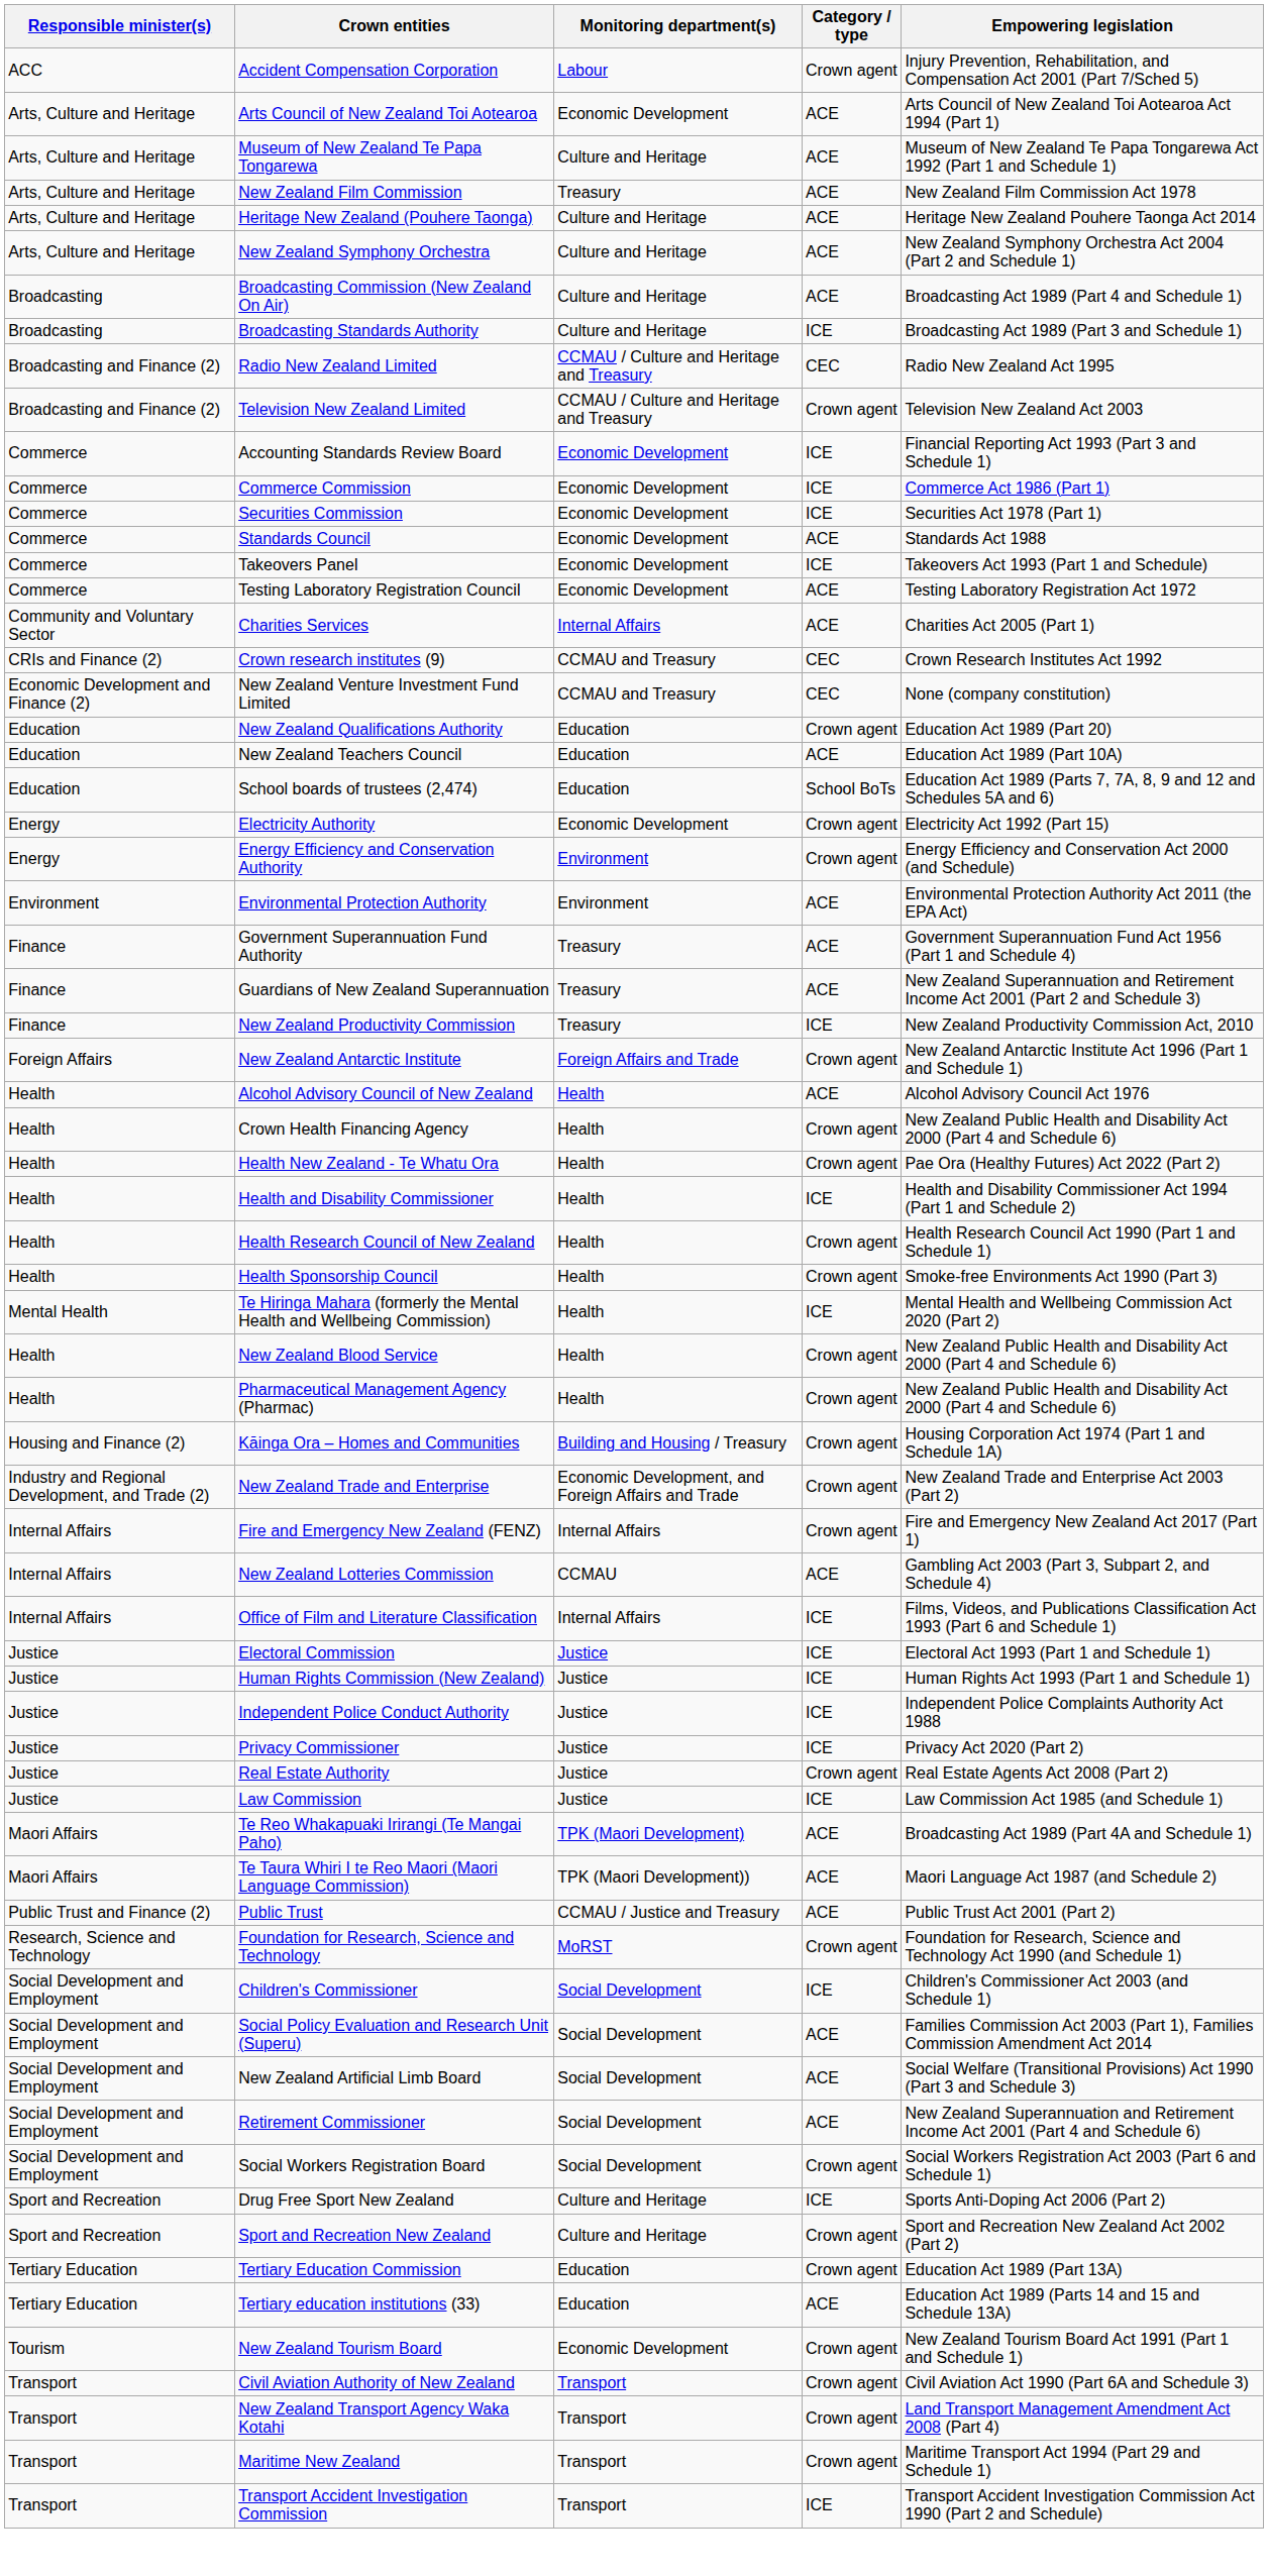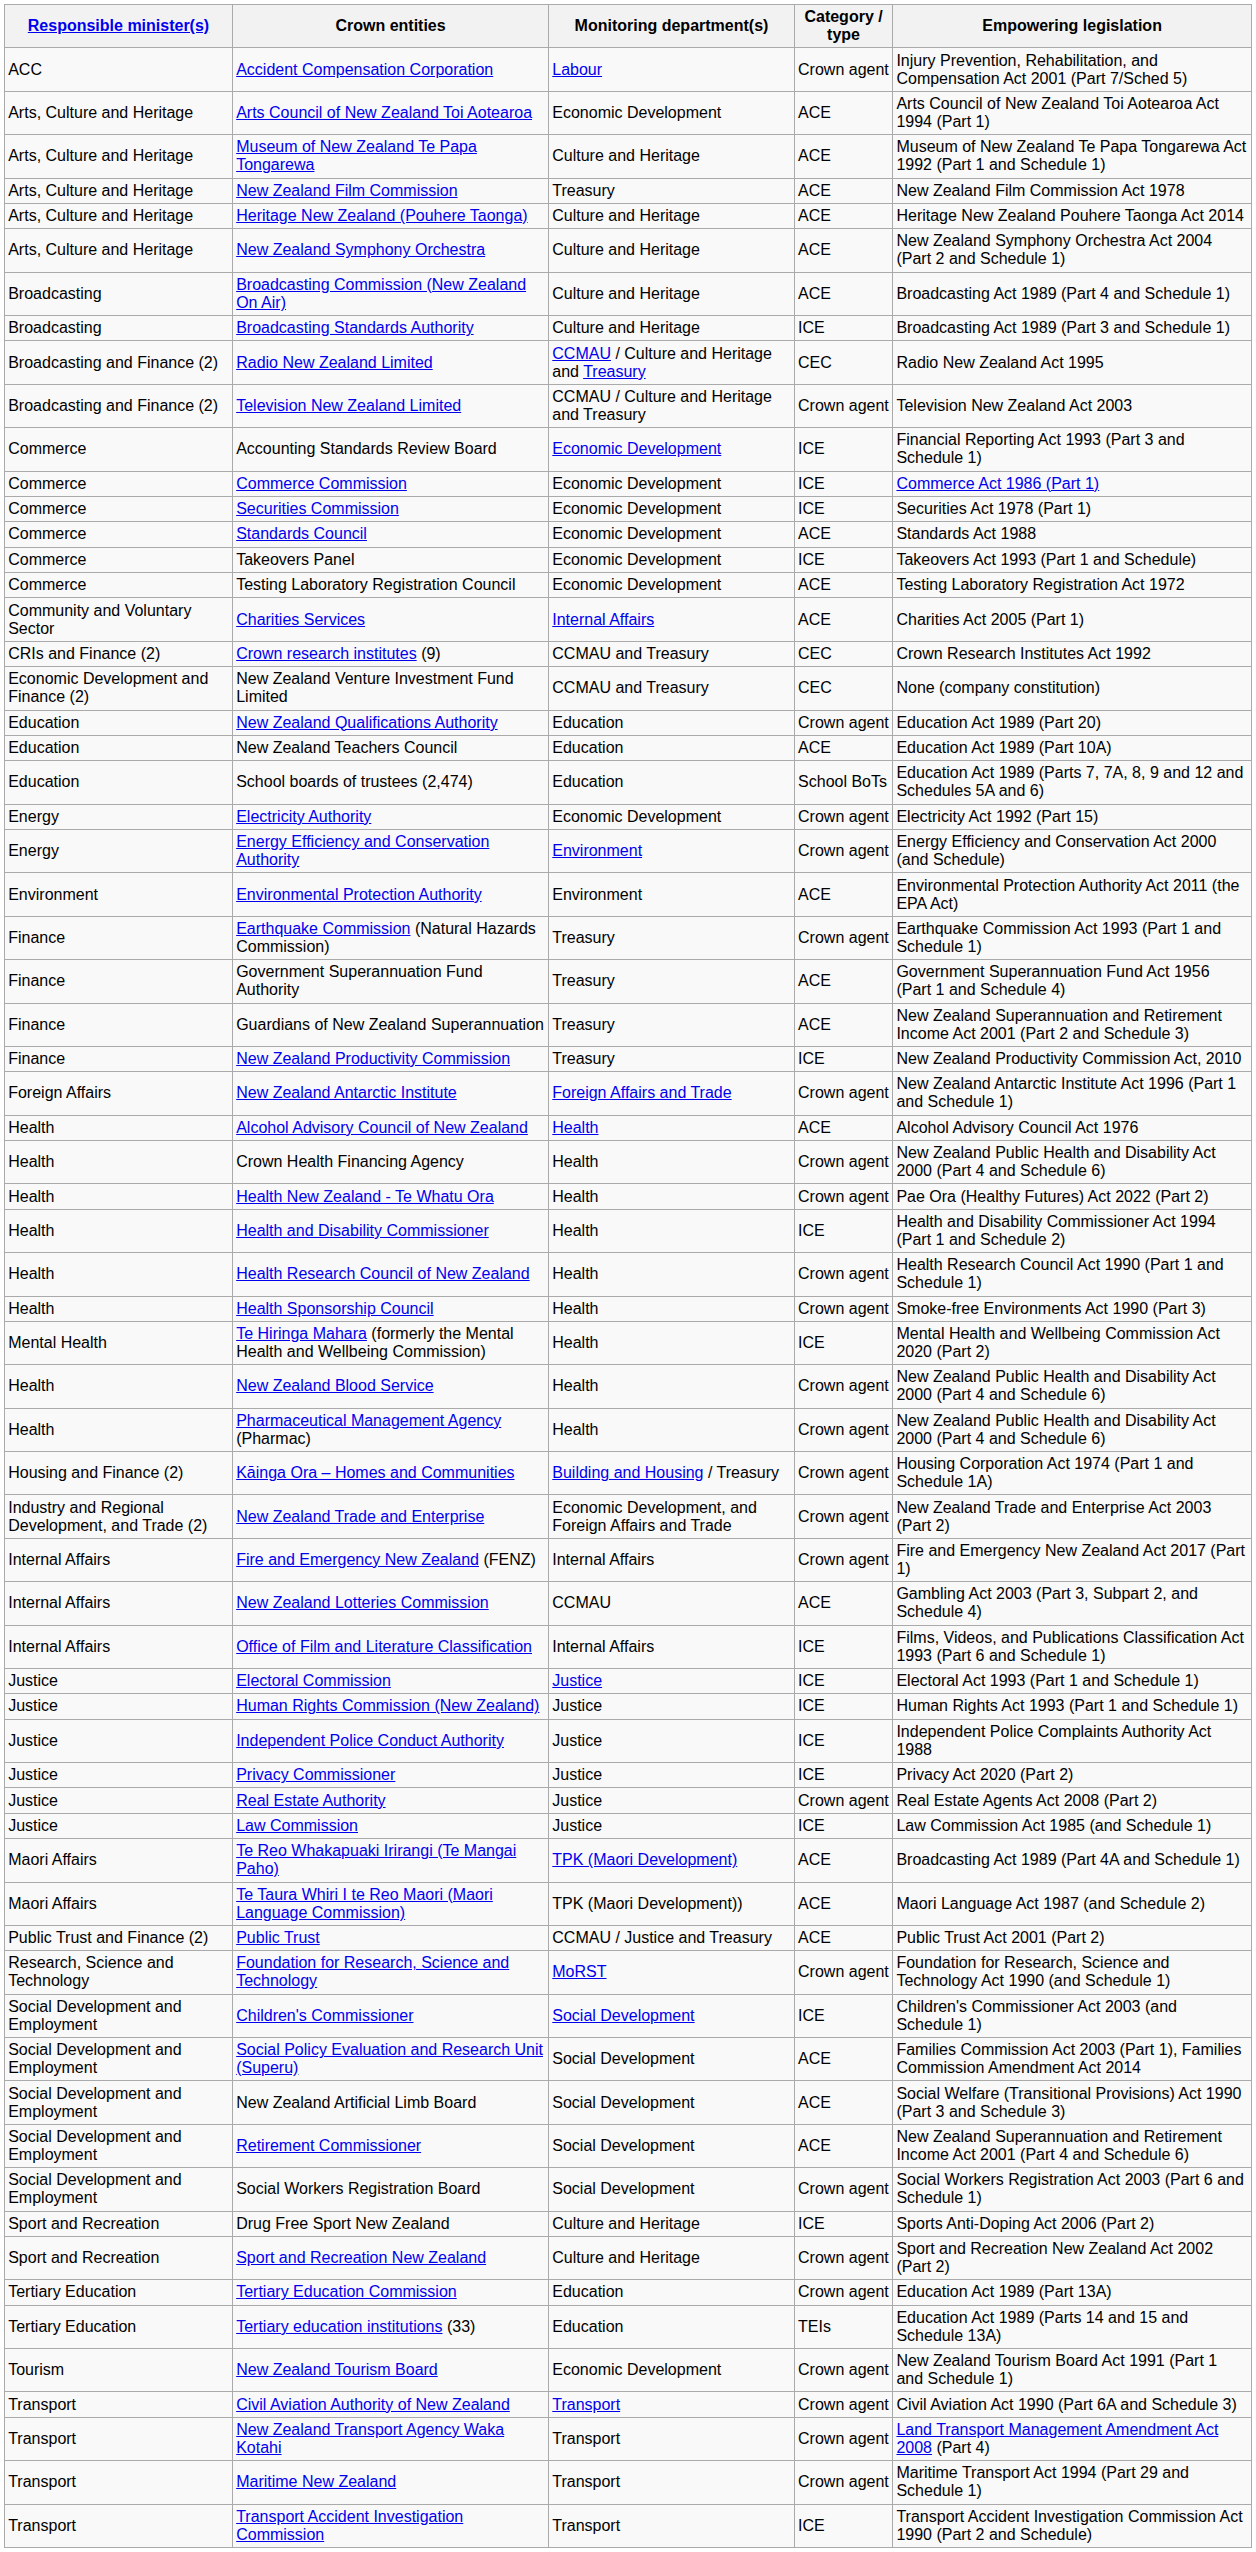+ row: Finance | Earthquake Commission (Natural Hazards Commission) | Treasury | Crown agent | Earthquake Commission Act 1993 (Part 1 and Schedule 1)
Tertiary education institutions (33) | Category / type: ACE -> TEIs
